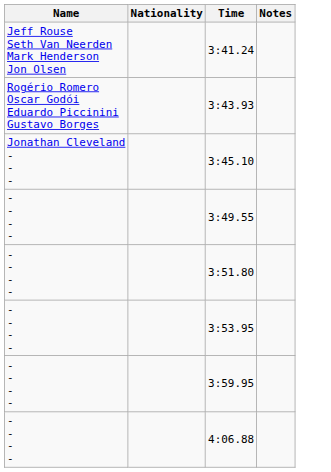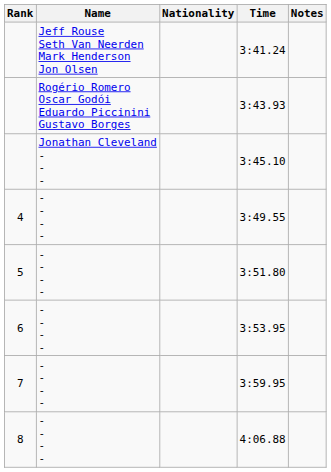+ column: Rank | 4 | 5 | 6 | 7 | 8
